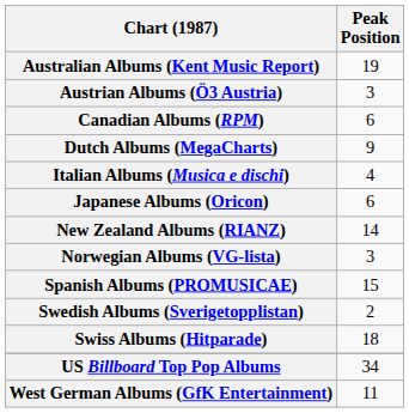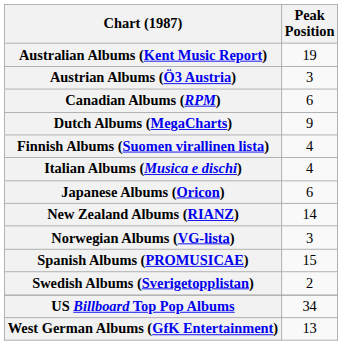+ row: Finnish Albums (Suomen virallinen lista) | 4
- row: Swiss Albums (Hitparade) | 18
West German Albums (GfK Entertainment) | Peak Position: 11 -> 13
